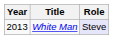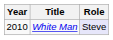White Man | Year: 2013 -> 2010
